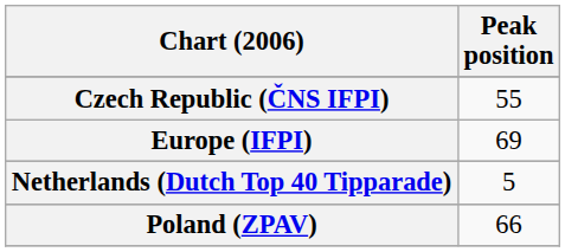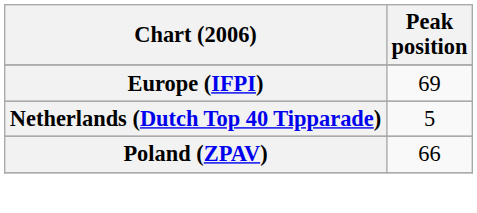- row: Czech Republic (ČNS IFPI) | 55
